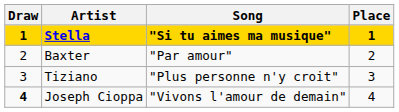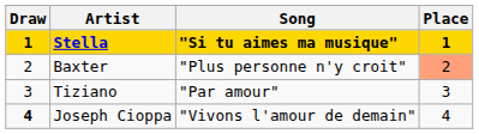Baxter | Song: "Par amour" -> "Plus personne n'y croit"
Baxter | Place: no background -> lightsalmon background
Tiziano | Song: "Plus personne n'y croit" -> "Par amour"
